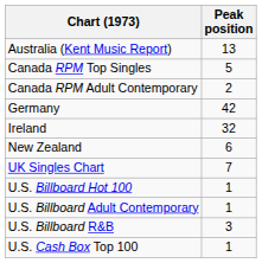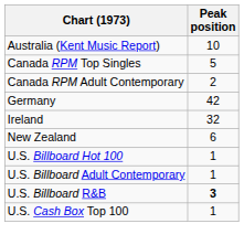Australia (Kent Music Report) | Peak position: 13 -> 10
- row: UK Singles Chart | 7
U.S. Billboard R&B | Peak position: normal -> bold
